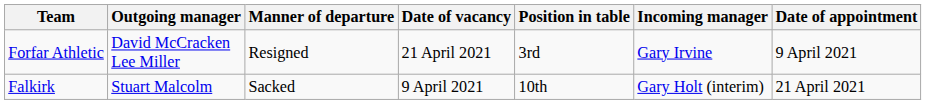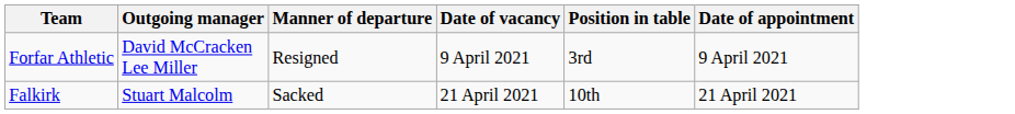- column: Incoming manager | Gary Irvine | Gary Holt (interim)
Forfar Athletic | Date of vacancy: 21 April 2021 -> 9 April 2021
Falkirk | Date of vacancy: 9 April 2021 -> 21 April 2021
